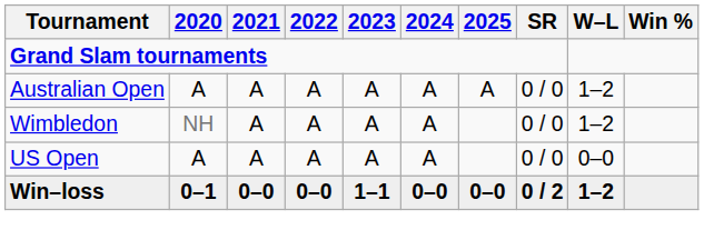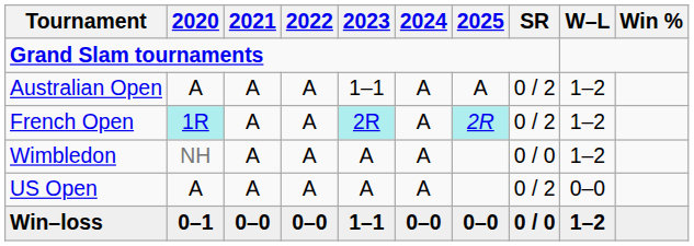Australian Open | 2023: A -> 1–1
Australian Open | SR: 0 / 0 -> 0 / 2
+ row: French Open | 1R | A | A | 2R | A | 2R | 0 / 2 | 1–2
US Open | SR: 0 / 0 -> 0 / 2
Win–loss | SR: 0 / 2 -> 0 / 0
